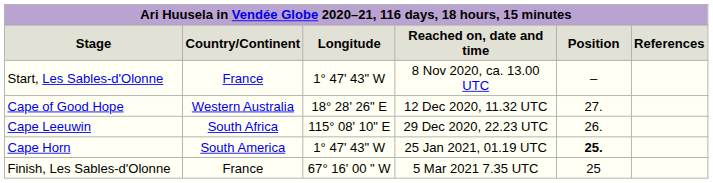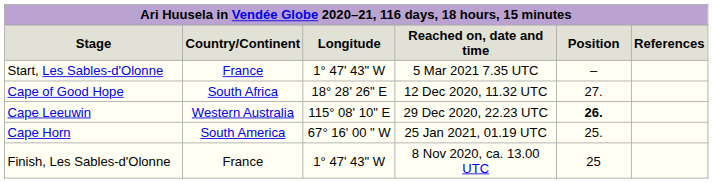Start, Les Sables-d'Olonne | Reached on, date and time: 8 Nov 2020, ca. 13.00 UTC -> 5 Mar 2021 7.35 UTC
Cape of Good Hope | Country/Continent: Western Australia -> South Africa
Cape Leeuwin | Country/Continent: South Africa -> Western Australia
Cape Leeuwin | Position: normal -> bold
Cape Horn | Longitude: 1° 47' 43" W -> 67° 16' 00 " W
Cape Horn | Position: bold -> normal
Finish, Les Sables-d'Olonne | Longitude: 67° 16' 00 " W -> 1° 47' 43" W
Finish, Les Sables-d'Olonne | Reached on, date and time: 5 Mar 2021 7.35 UTC -> 8 Nov 2020, ca. 13.00 UTC
